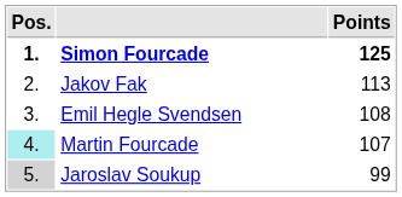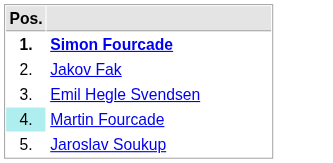- column: Points | 125 | 113 | 108 | 107 | 99
Jaroslav Soukup | Pos.: lightgrey background -> no background
